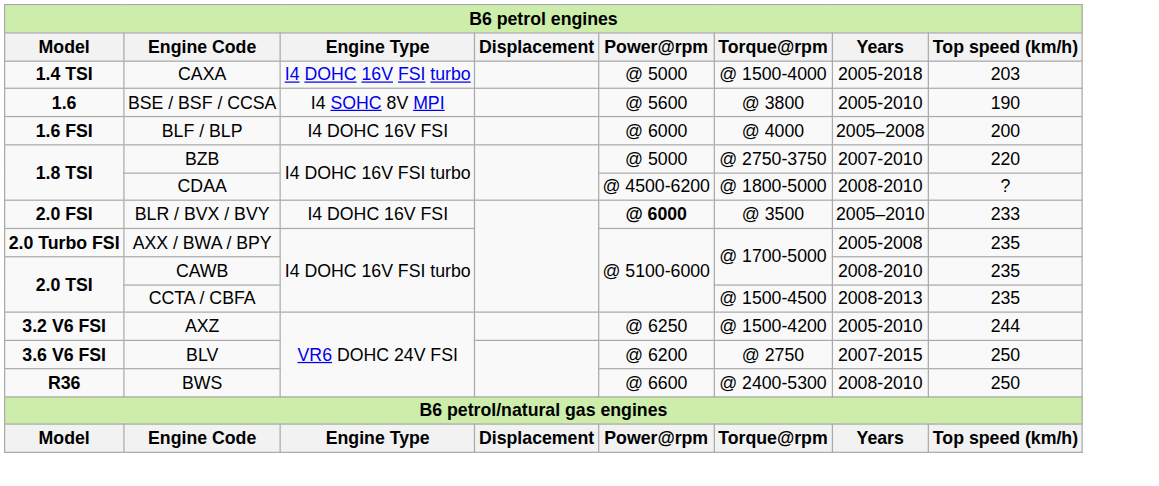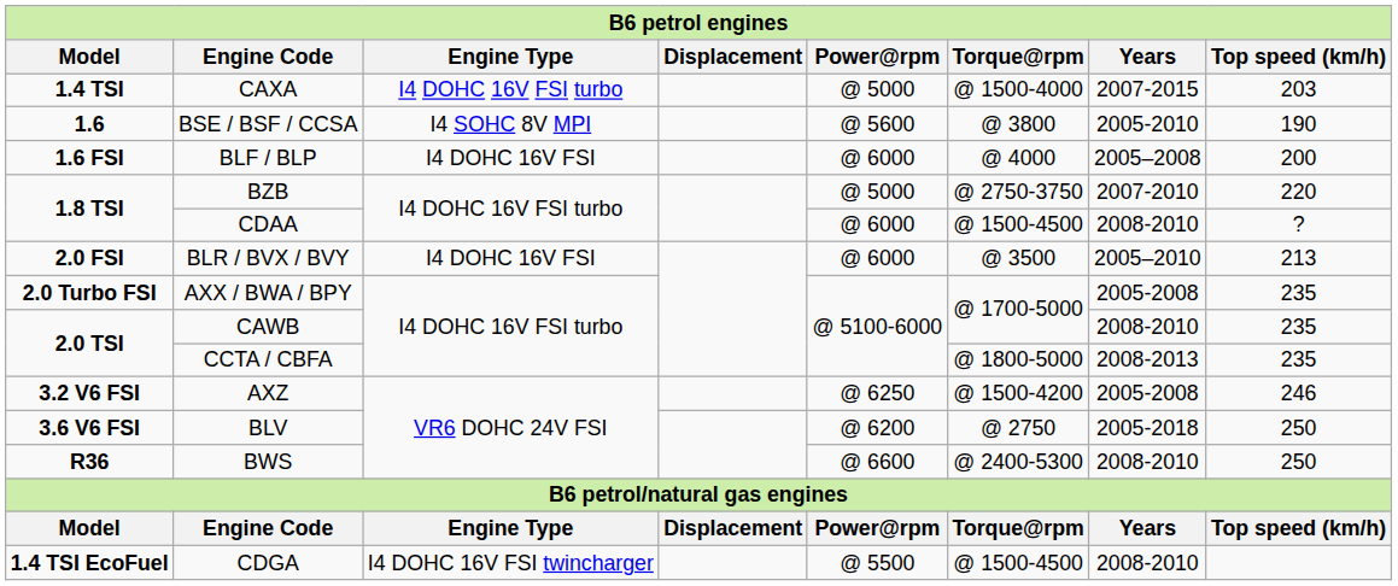CAXA | Years: 2005-2018 -> 2007-2015
CDAA | Power@rpm: @ 4500-6200 -> @ 6000
CDAA | Torque@rpm: @ 1800-5000 -> @ 1500-4500
BLR / BVX / BVY | Power@rpm: bold -> normal
BLR / BVX / BVY | Top speed (km/h): 233 -> 213
CCTA / CBFA | Torque@rpm: @ 1500-4500 -> @ 1800-5000
AXZ | Years: 2005-2010 -> 2005-2008
AXZ | Top speed (km/h): 244 -> 246
BLV | Years: 2007-2015 -> 2005-2018
+ row: 1.4 TSI EcoFuel | CDGA | I4 DOHC 16V FSI twincharger | @ 5500 | @ 1500-4500 | 2008-2010
